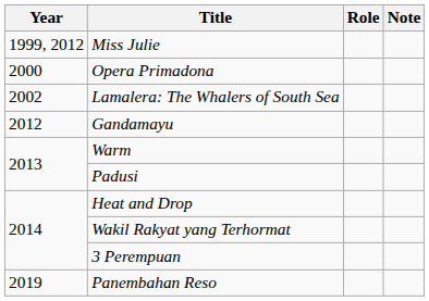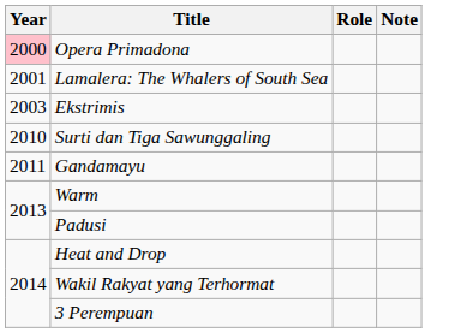- row: 1999, 2012 | Miss Julie
Opera Primadona | Year: no background -> pink background
Lamalera: The Whalers of South Sea | Year: 2002 -> 2001
+ row: 2003 | Ekstrimis
+ row: 2010 | Surti dan Tiga Sawunggaling
Gandamayu | Year: 2012 -> 2011
- row: 2019 | Panembahan Reso
